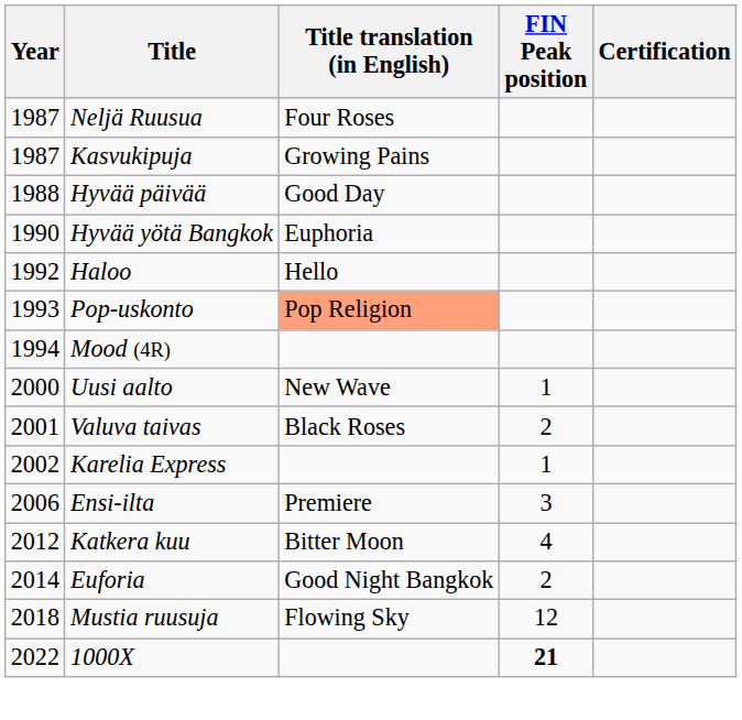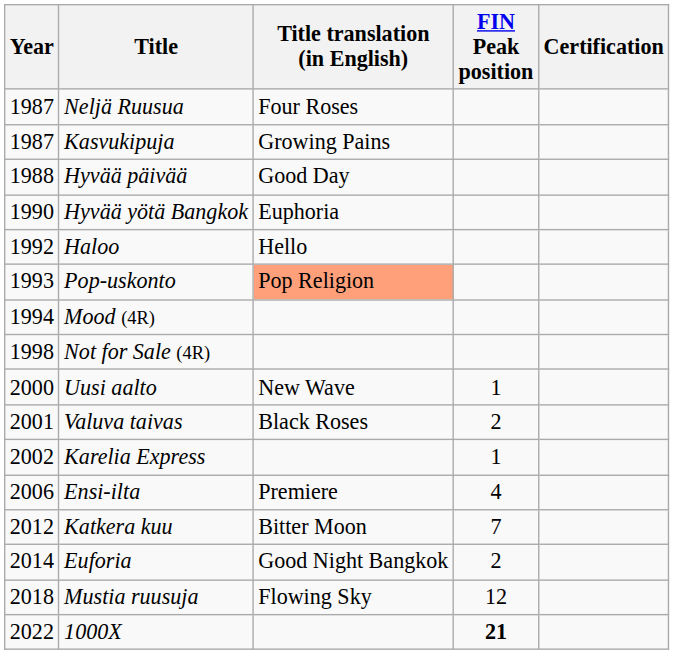+ row: 1998 | Not for Sale (4R)
Ensi-ilta | FIN Peak position: 3 -> 4
Katkera kuu | FIN Peak position: 4 -> 7
